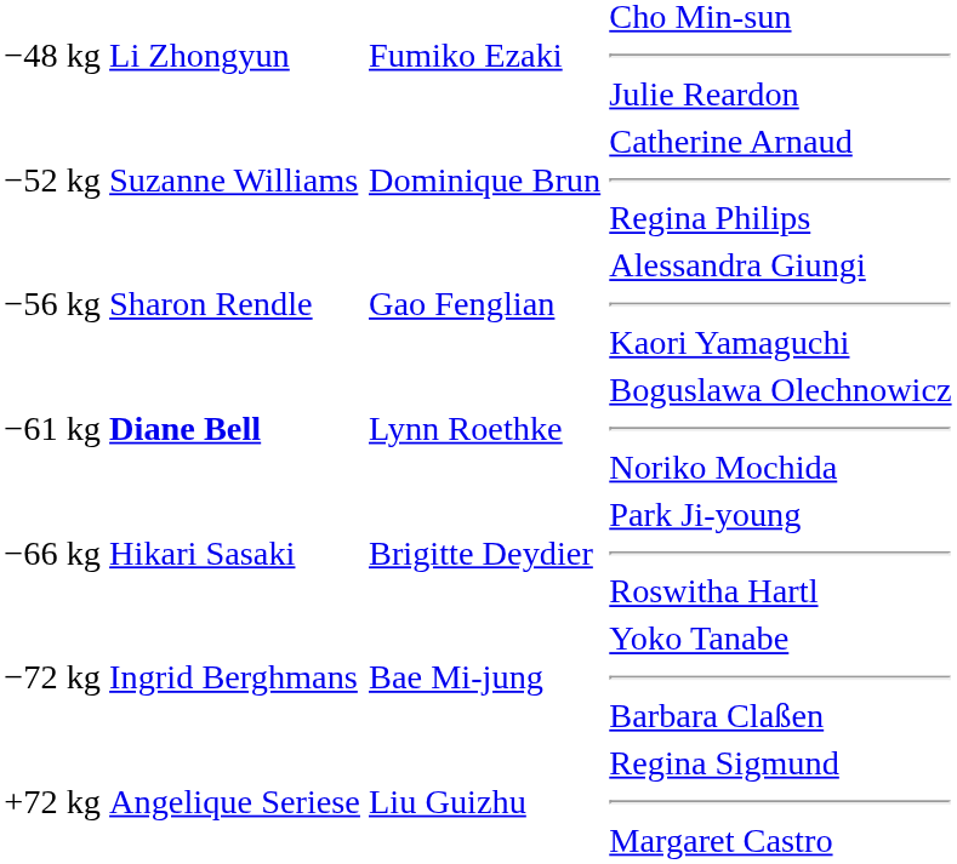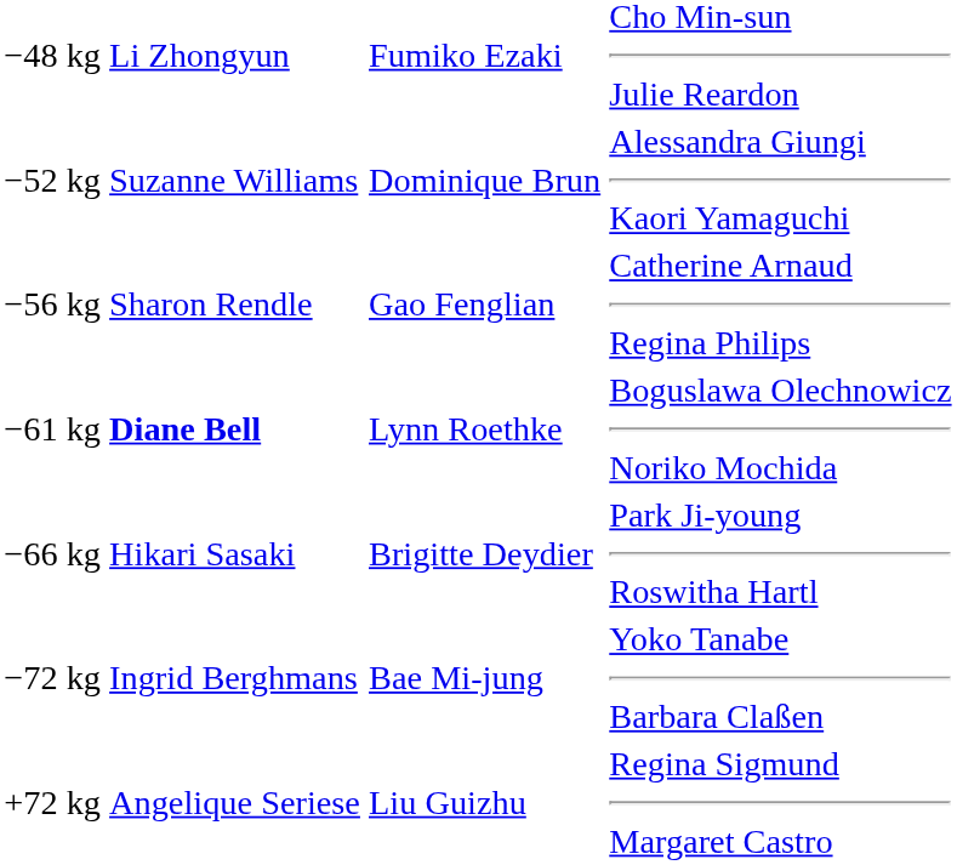−52 kg | column 4: Catherine Arnaud Regina Philips -> Alessandra Giungi Kaori Yamaguchi
−56 kg | column 4: Alessandra Giungi Kaori Yamaguchi -> Catherine Arnaud Regina Philips
